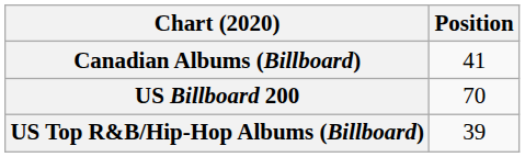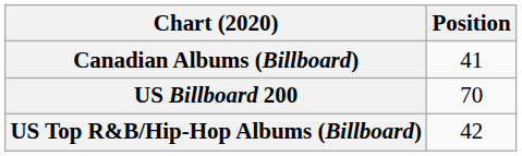US Top R&B/Hip-Hop Albums (Billboard) | Position: 39 -> 42
